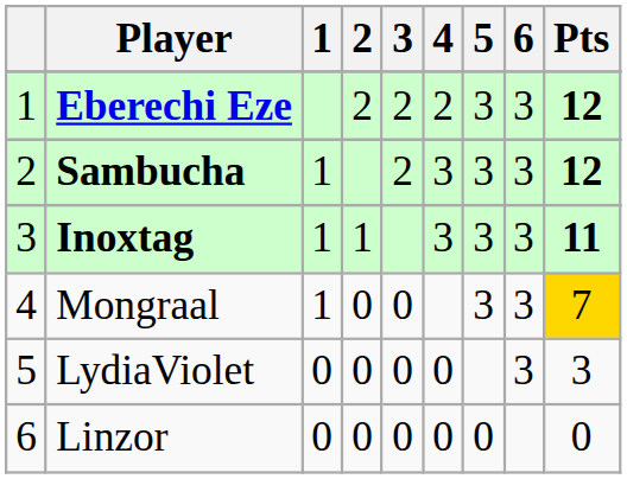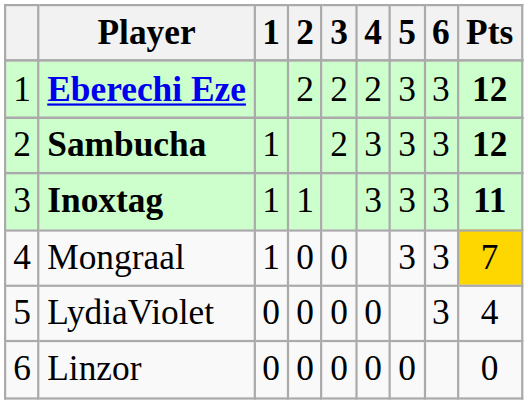LydiaViolet | Pts: 3 -> 4
